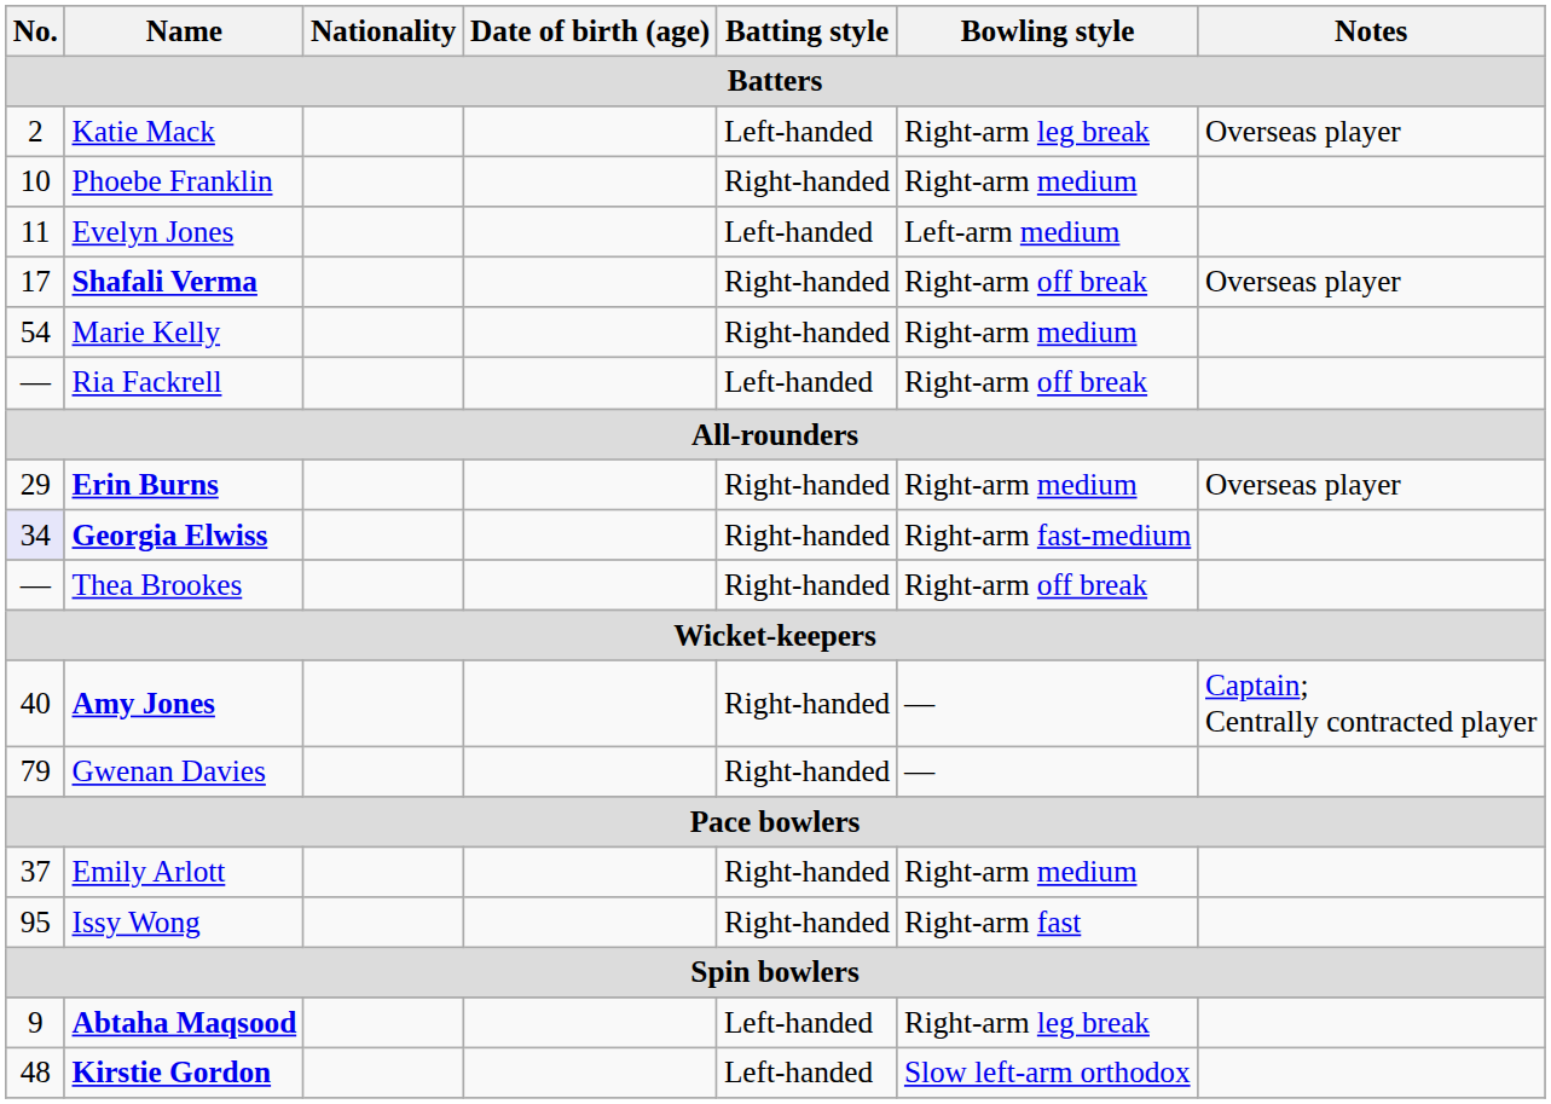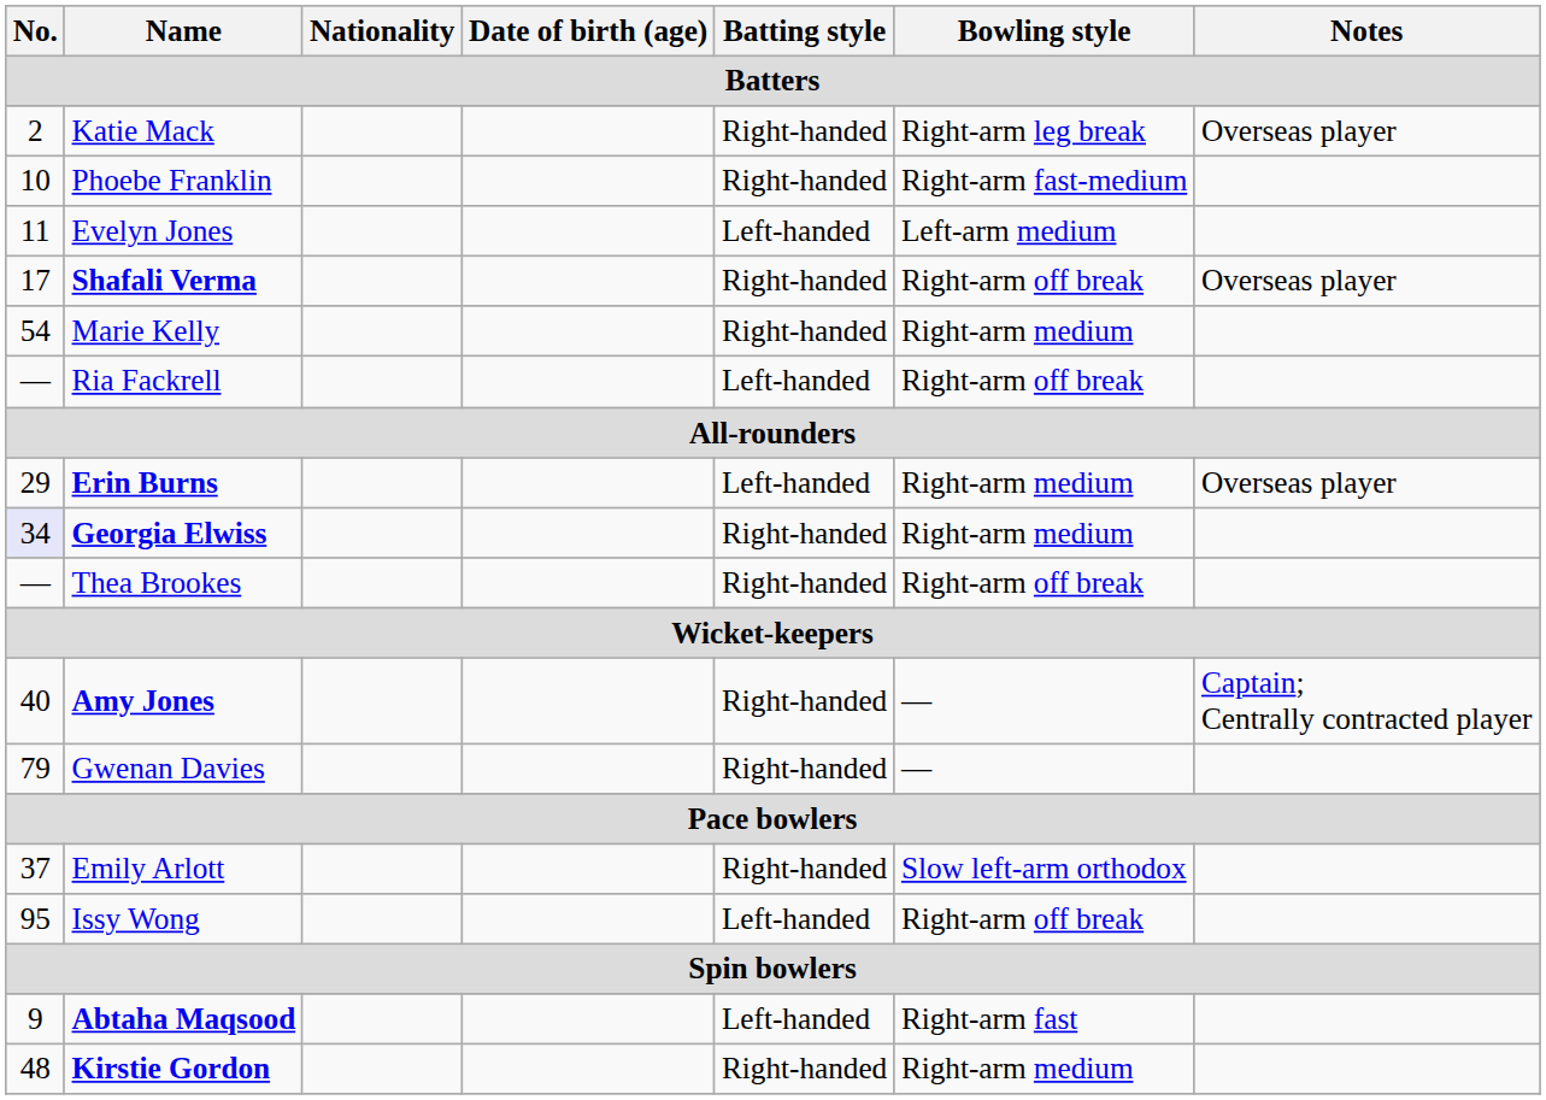Katie Mack | Batting style: Left-handed -> Right-handed
Phoebe Franklin | Bowling style: Right-arm medium -> Right-arm fast-medium
Erin Burns | Batting style: Right-handed -> Left-handed
Georgia Elwiss | Bowling style: Right-arm fast-medium -> Right-arm medium
Emily Arlott | Bowling style: Right-arm medium -> Slow left-arm orthodox
Issy Wong | Batting style: Right-handed -> Left-handed
Issy Wong | Bowling style: Right-arm fast -> Right-arm off break
Abtaha Maqsood | Bowling style: Right-arm leg break -> Right-arm fast
Kirstie Gordon | Batting style: Left-handed -> Right-handed
Kirstie Gordon | Bowling style: Slow left-arm orthodox -> Right-arm medium
